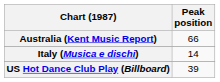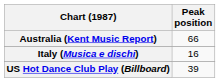Italy (Musica e dischi) | Peak position: 14 -> 16
